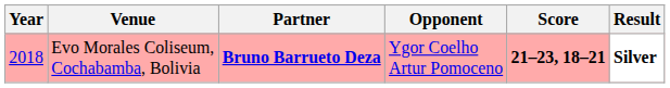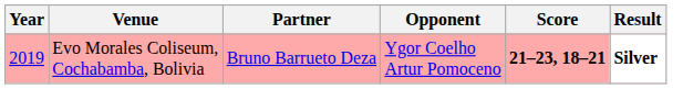Evo Morales Coliseum, Cochabamba, Bolivia | Year: 2018 -> 2019
Evo Morales Coliseum, Cochabamba, Bolivia | Partner: bold -> normal
